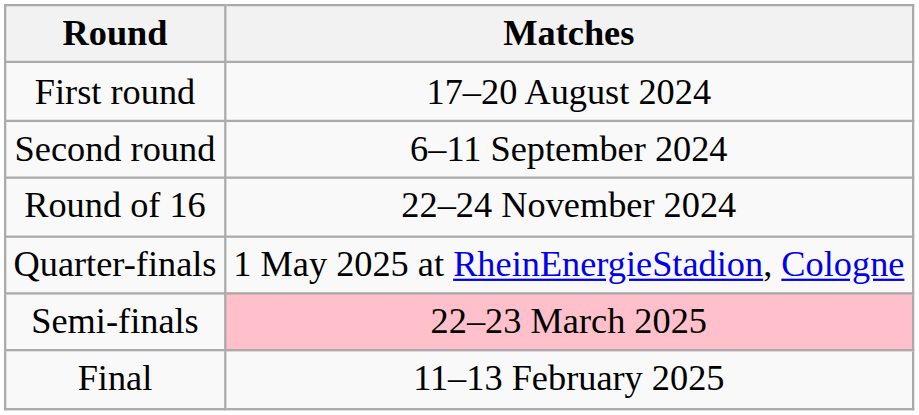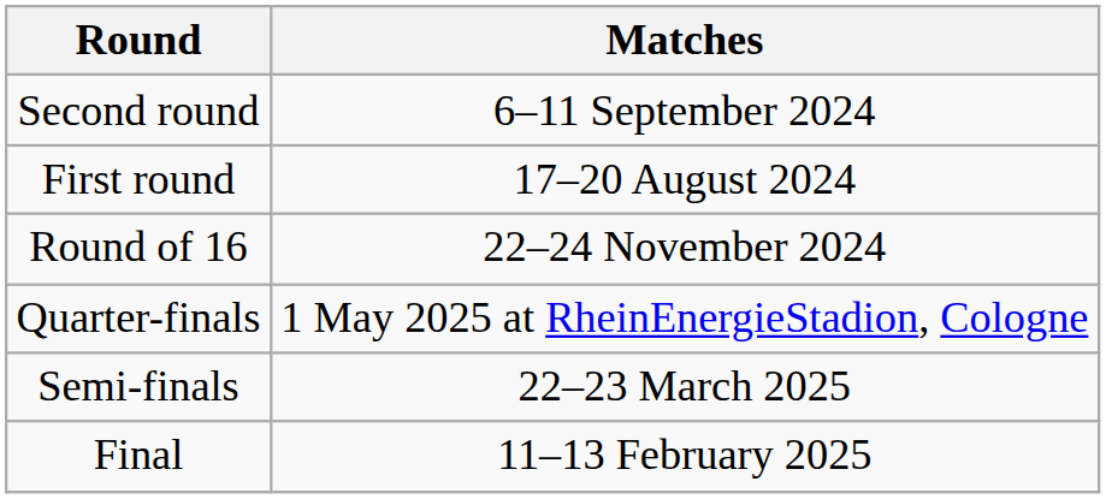rows swapped: First round <-> Second round
Semi-finals | Matches: pink background -> no background
